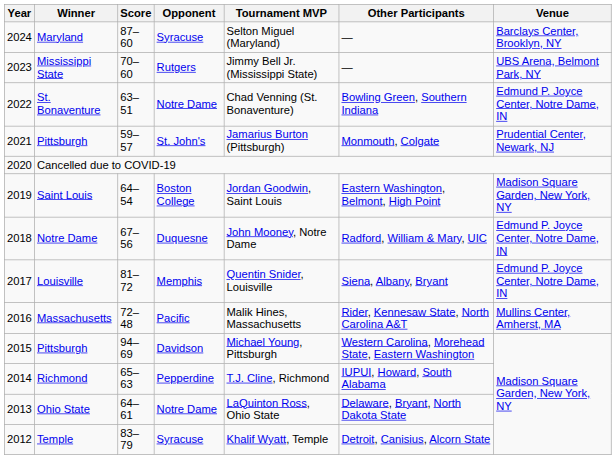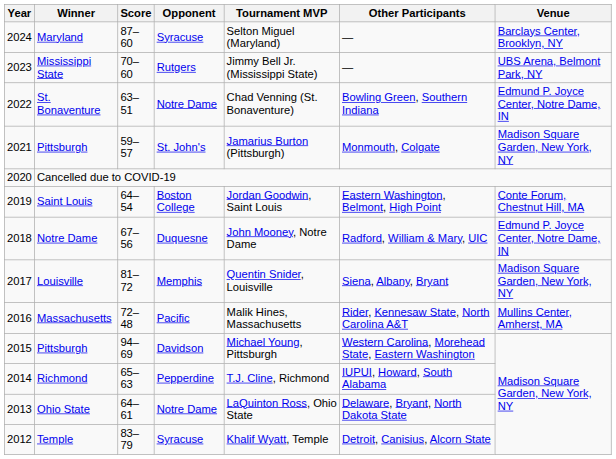2021 / Pittsburgh | Venue: Prudential Center, Newark, NJ -> Madison Square Garden, New York, NY
Saint Louis | Venue: Madison Square Garden, New York, NY -> Conte Forum, Chestnut Hill, MA
Louisville | Venue: Edmund P. Joyce Center, Notre Dame, IN -> Madison Square Garden, New York, NY
